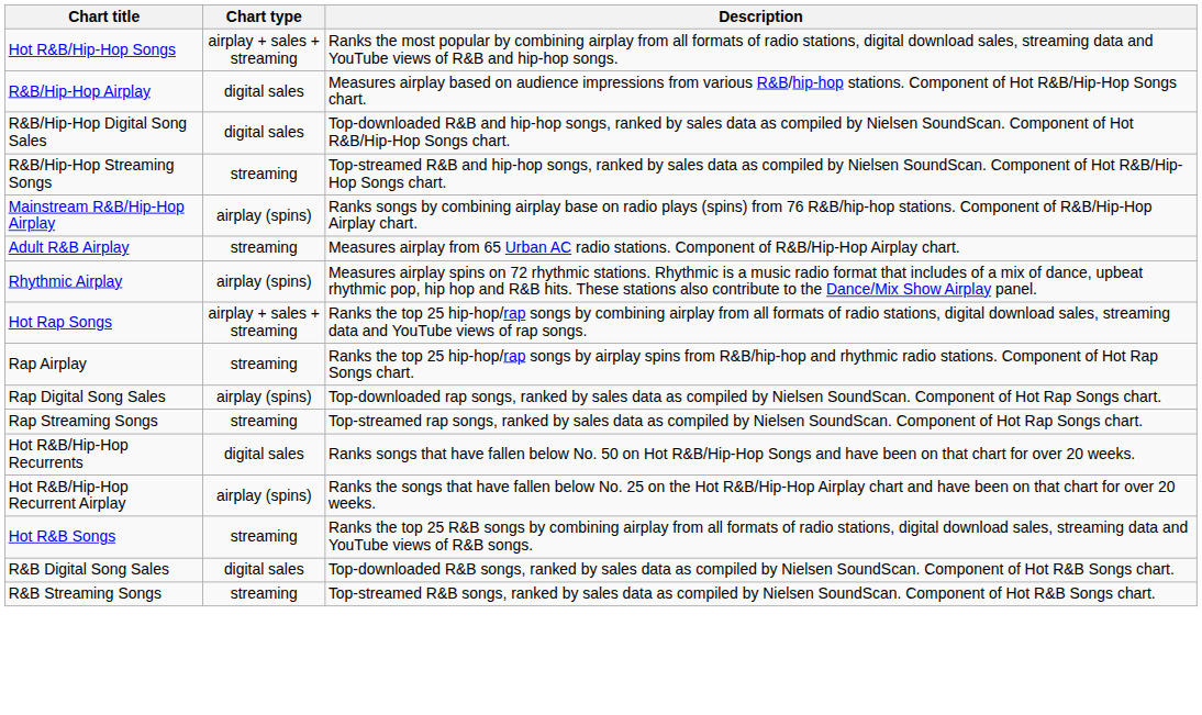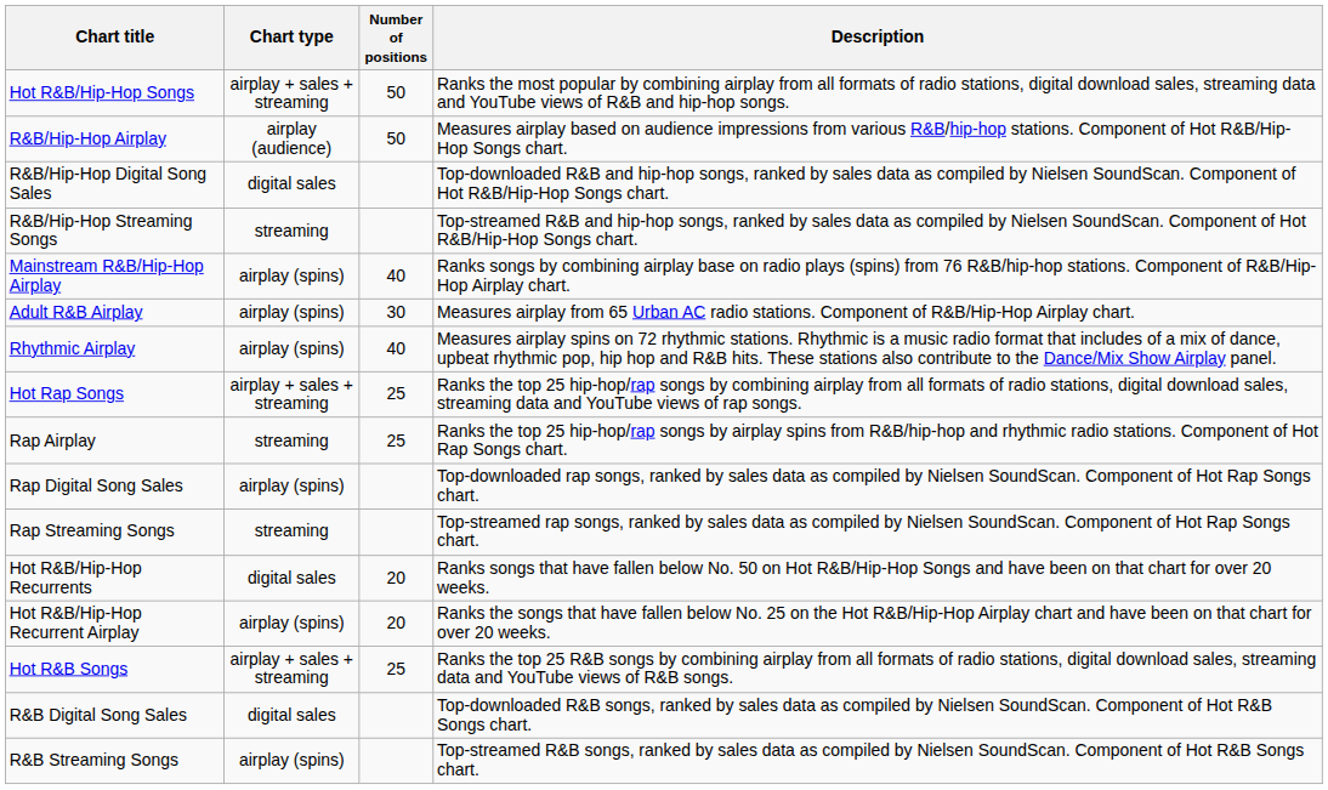+ column: Number of positions | 50 | 50 | 40 | 30 | 40 | 25 | 25 | 20 | 20 | 25
R&B/Hip-Hop Airplay | Chart type: digital sales -> airplay (audience)
Adult R&B Airplay | Chart type: streaming -> airplay (spins)
Hot R&B Songs | Chart type: streaming -> airplay + sales + streaming
R&B Streaming Songs | Chart type: streaming -> airplay (spins)
